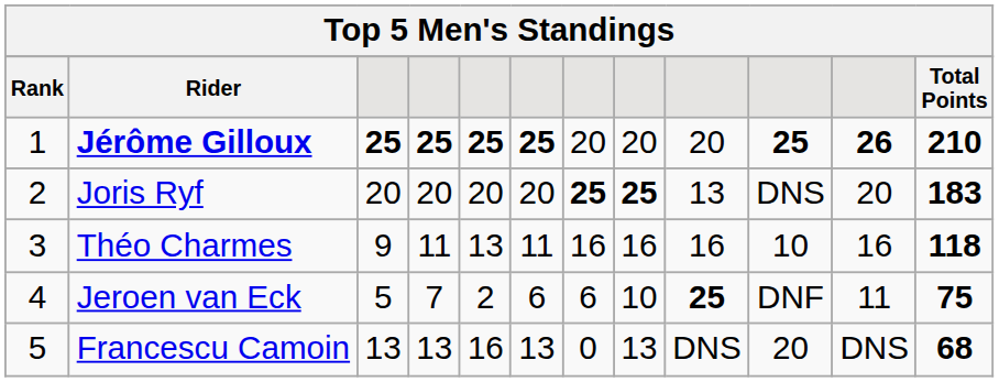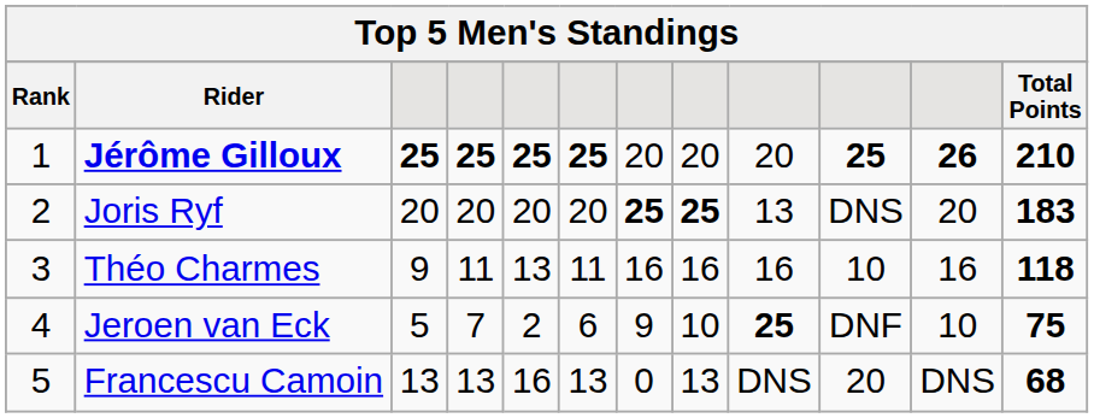Jeroen van Eck | column 7: 6 -> 9
Jeroen van Eck | column 11: 11 -> 10
